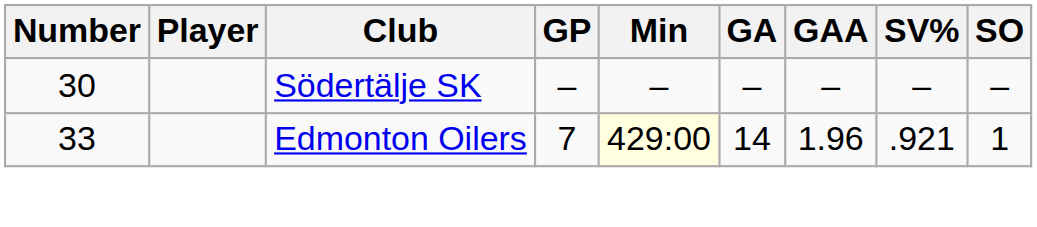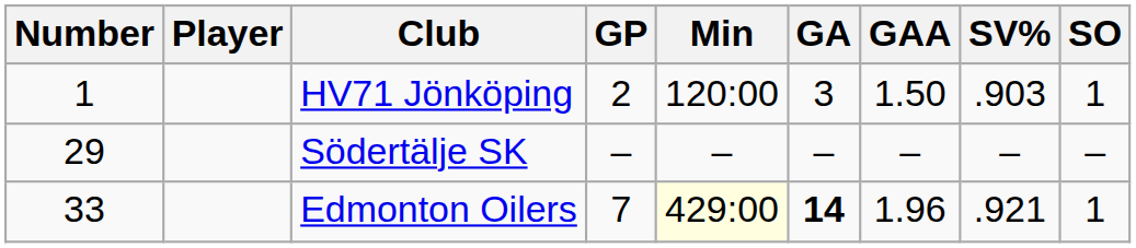+ row: 1 | HV71 Jönköping | 2 | 120:00 | 3 | 1.50 | .903 | 1
Södertälje SK | Number: 30 -> 29
Edmonton Oilers | GA: normal -> bold
